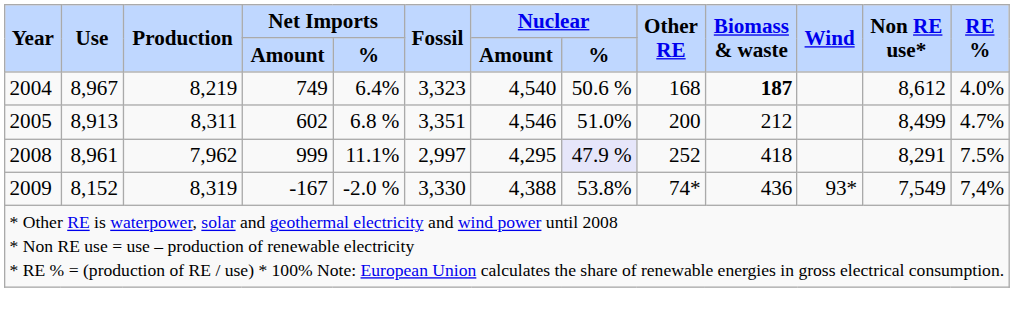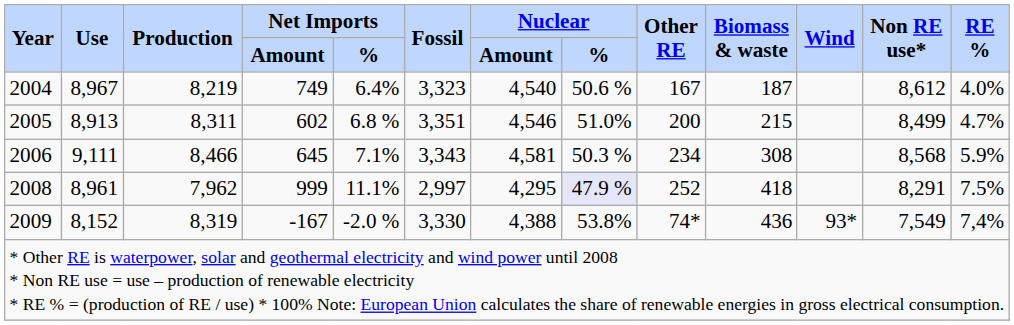2004 | Other RE: 168 -> 167
2004 | Biomass & waste: bold -> normal
2005 | Biomass & waste: 212 -> 215
+ row: 2006 | 9,111 | 8,466 | 645 | 7.1% | 3,343 | 4,581 | 50.3 % | 234 | 308 | 8,568 | 5.9%
